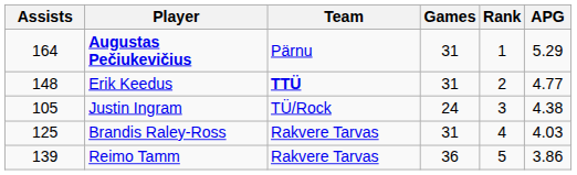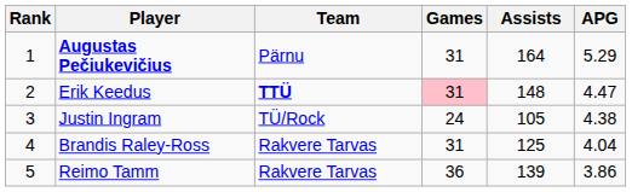columns swapped: Rank <-> Assists
Erik Keedus | Games: no background -> pink background
Erik Keedus | APG: 4.77 -> 4.47
Brandis Raley-Ross | APG: 4.03 -> 4.04
